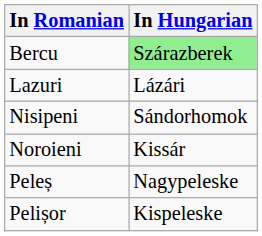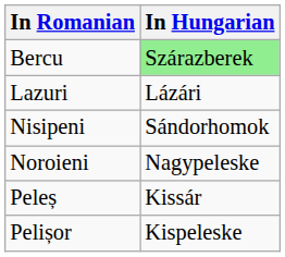Noroieni | In Hungarian: Kissár -> Nagypeleske
Peleș | In Hungarian: Nagypeleske -> Kissár
